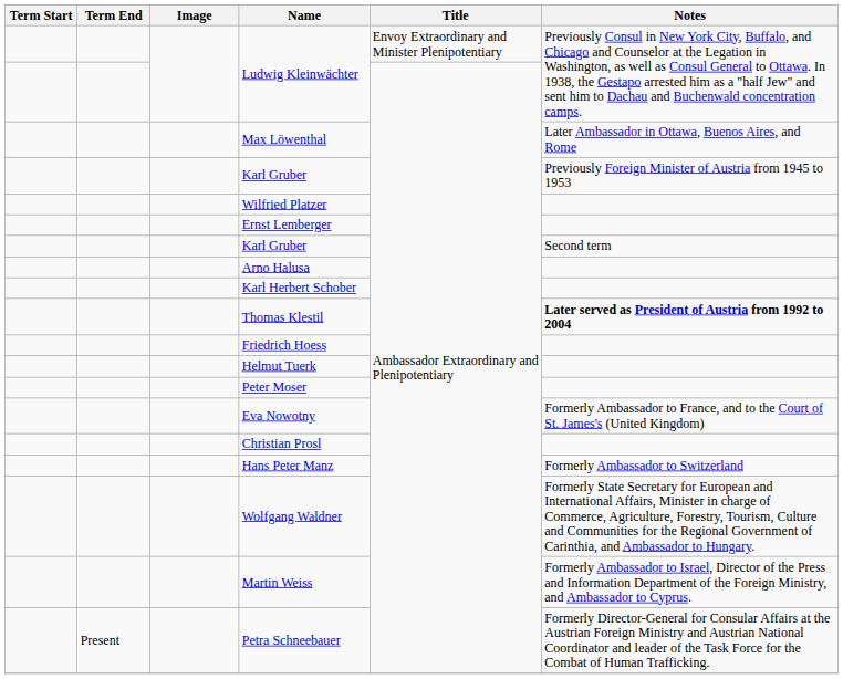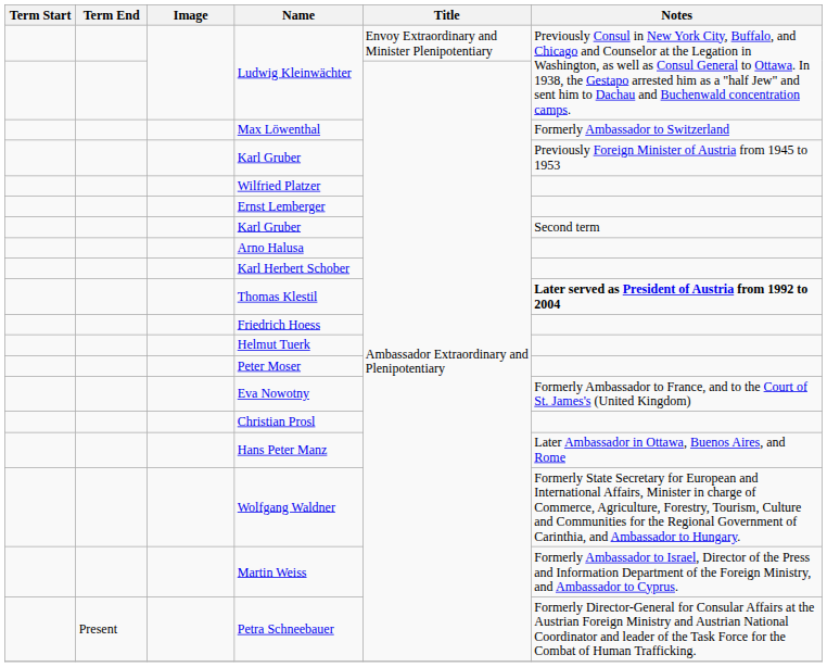Max Löwenthal | Notes: Later Ambassador in Ottawa, Buenos Aires, and Rome -> Formerly Ambassador to Switzerland
Hans Peter Manz | Notes: Formerly Ambassador to Switzerland -> Later Ambassador in Ottawa, Buenos Aires, and Rome
